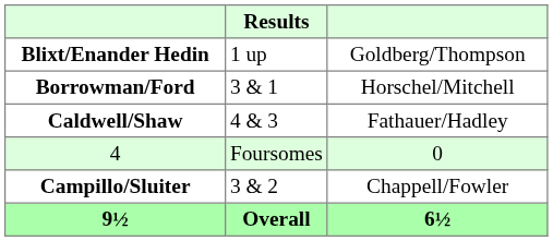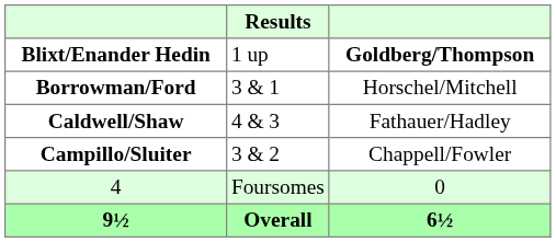Blixt/Enander Hedin | column 3: normal -> bold
rows swapped: Campillo/Sluiter <-> 4
